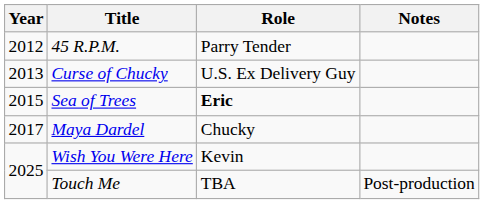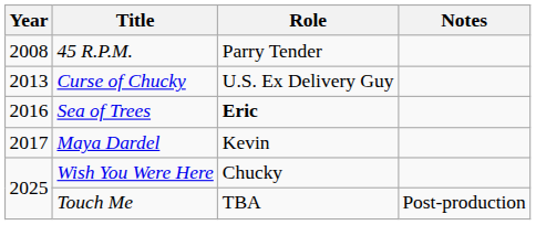45 R.P.M. | Year: 2012 -> 2008
Sea of Trees | Year: 2015 -> 2016
Maya Dardel | Role: Chucky -> Kevin
Wish You Were Here | Role: Kevin -> Chucky
